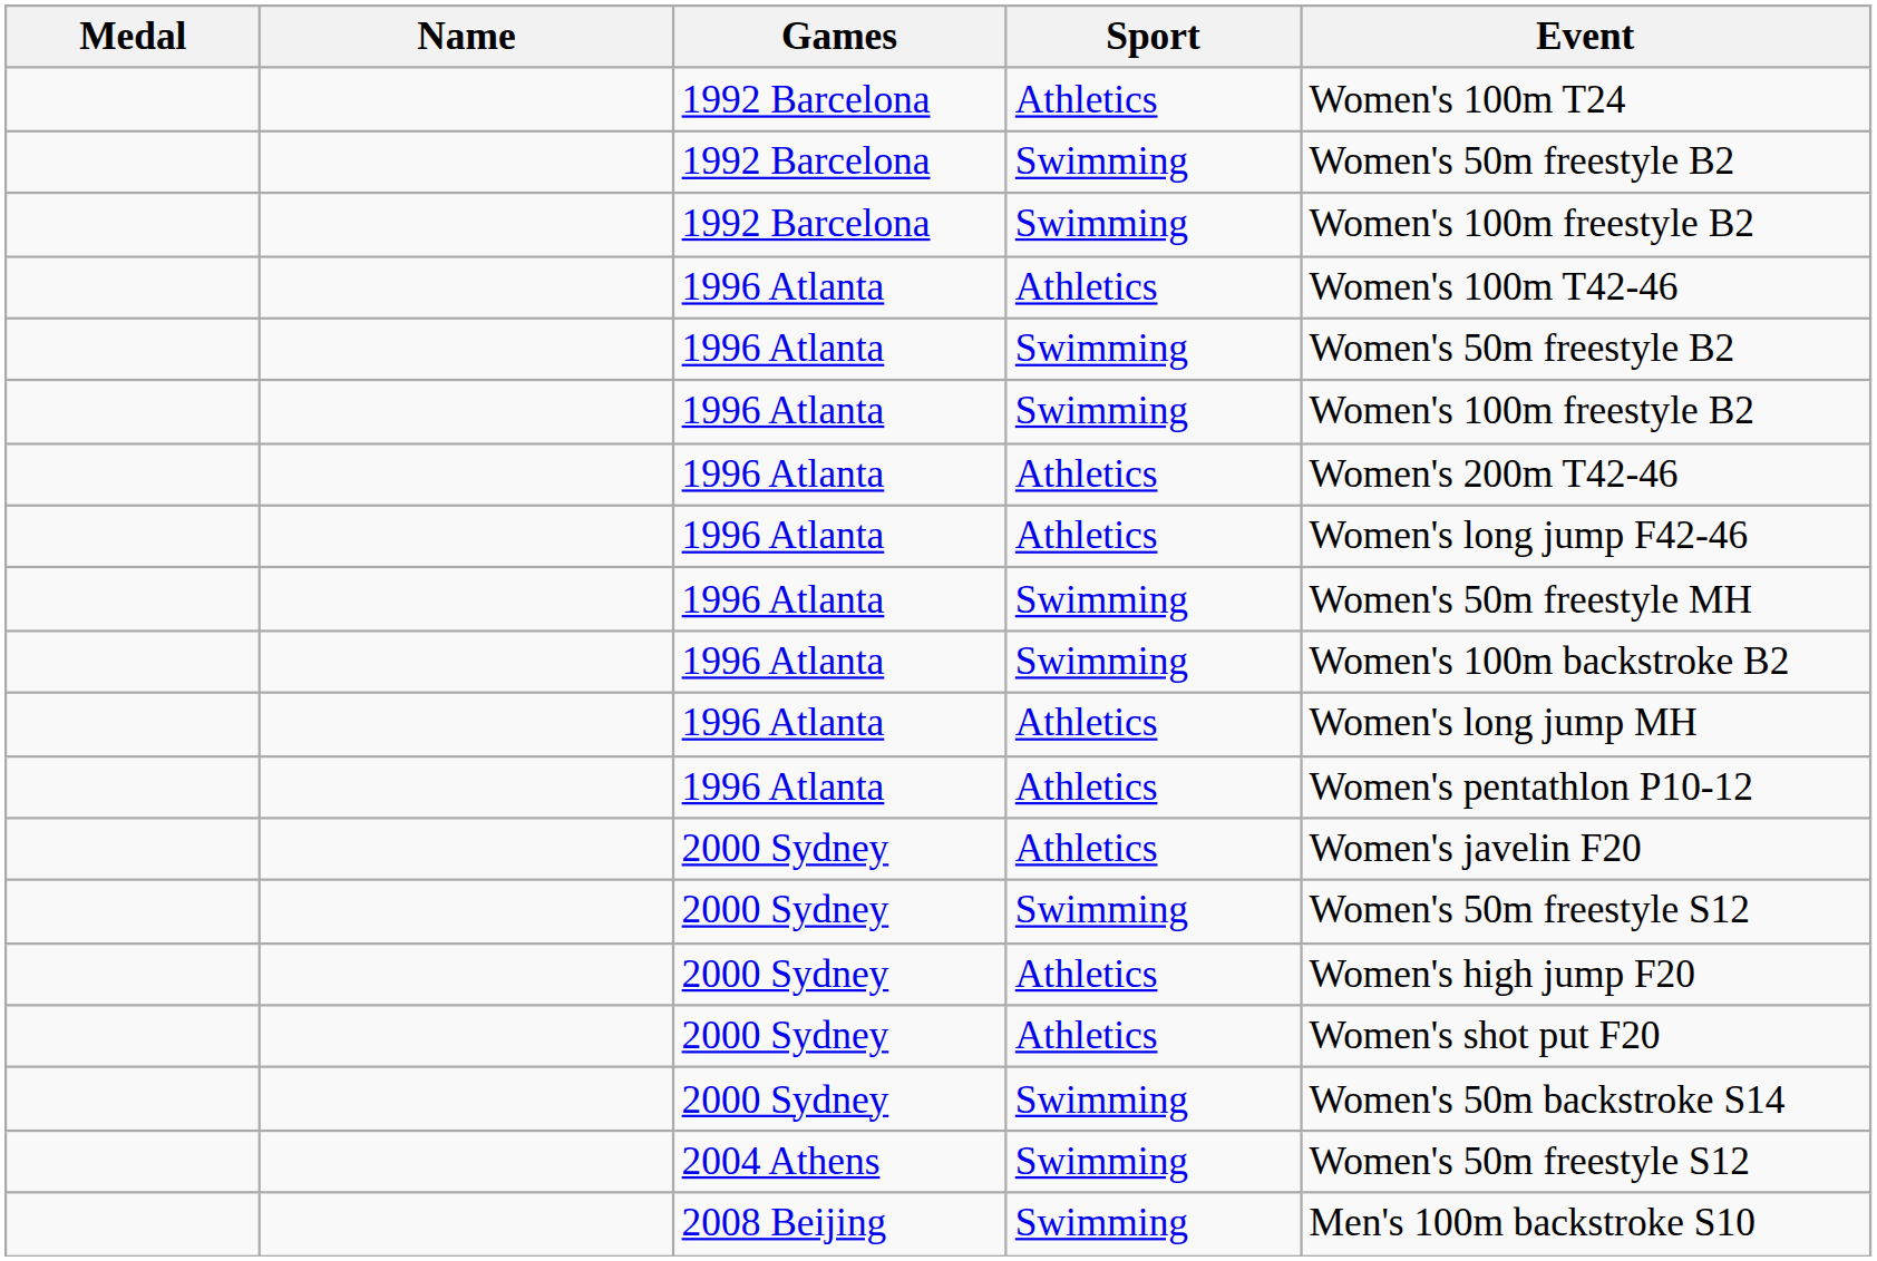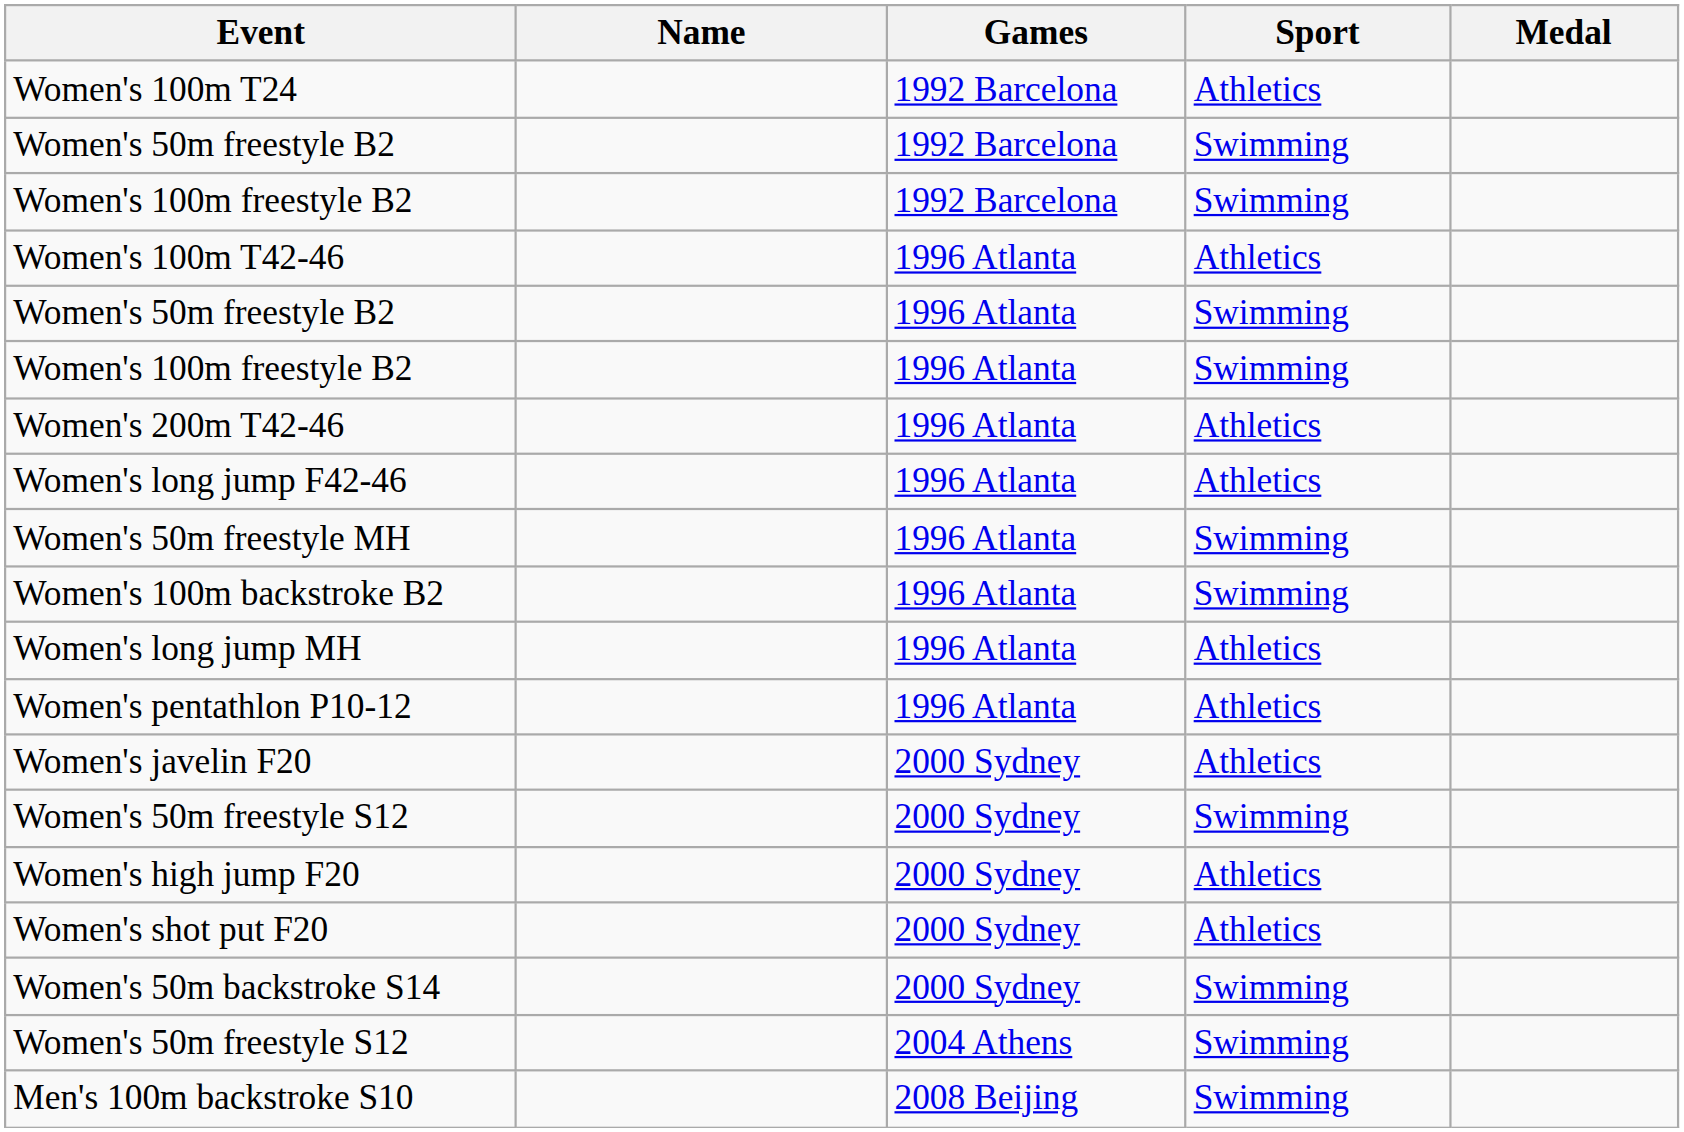columns swapped: Medal <-> Event
